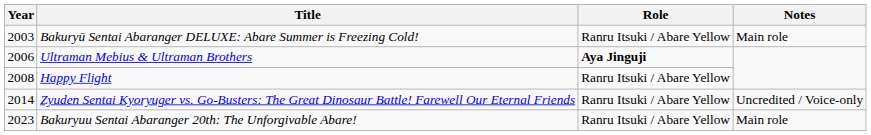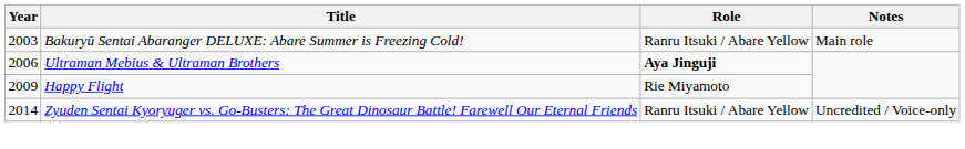Happy Flight | Year: 2008 -> 2009
Happy Flight | Role: Ranru Itsuki / Abare Yellow -> Rie Miyamoto
- row: 2023 | Bakuryuu Sentai Abaranger 20th: The Unforgivable Abare! | Ranru Itsuki / Abare Yellow | Main role
